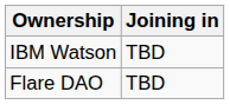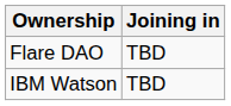rows swapped: Flare DAO <-> IBM Watson
